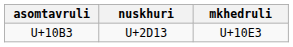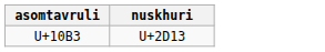- column: mkhedruli | U+10E3
